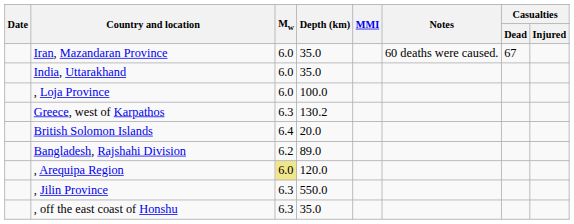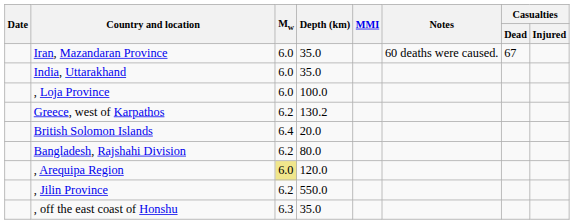Greece, west of Karpathos | Mw: 6.3 -> 6.2
Bangladesh, Rajshahi Division | Depth (km): 89.0 -> 80.0
, Jilin Province | Mw: 6.3 -> 6.2
